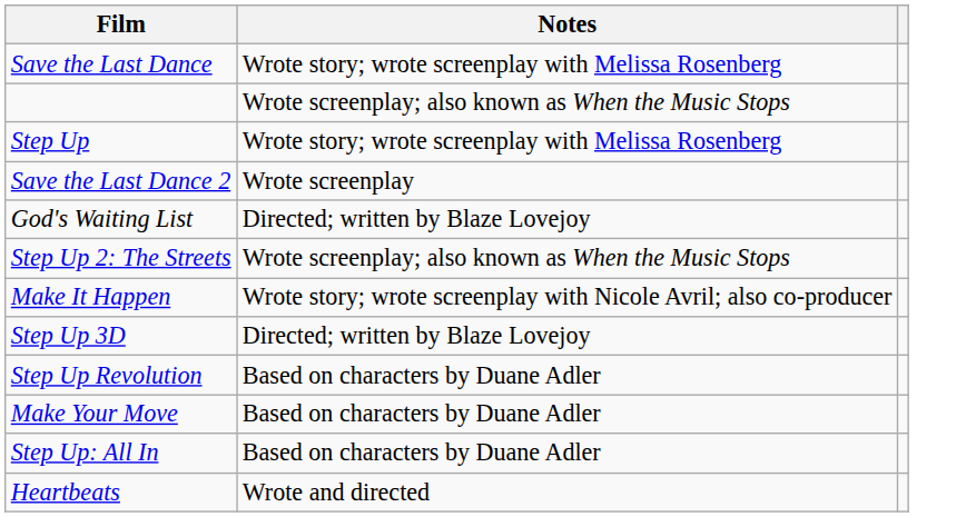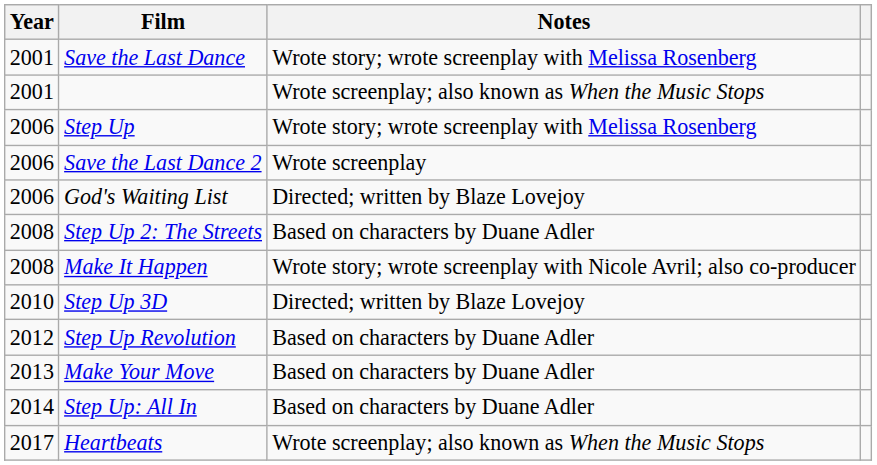+ column: Year | 2001 | 2001 | 2006 | 2006 | 2006 | 2008 | 2008 | 2010 | 2012 | 2013 | 2014 | 2017
Step Up 2: The Streets | Notes: Wrote screenplay; also known as When the Music Stops -> Based on characters by Duane Adler
Heartbeats | Notes: Wrote and directed -> Wrote screenplay; also known as When the Music Stops
